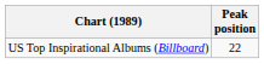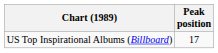US Top Inspirational Albums (Billboard) | Peak position: 22 -> 17
